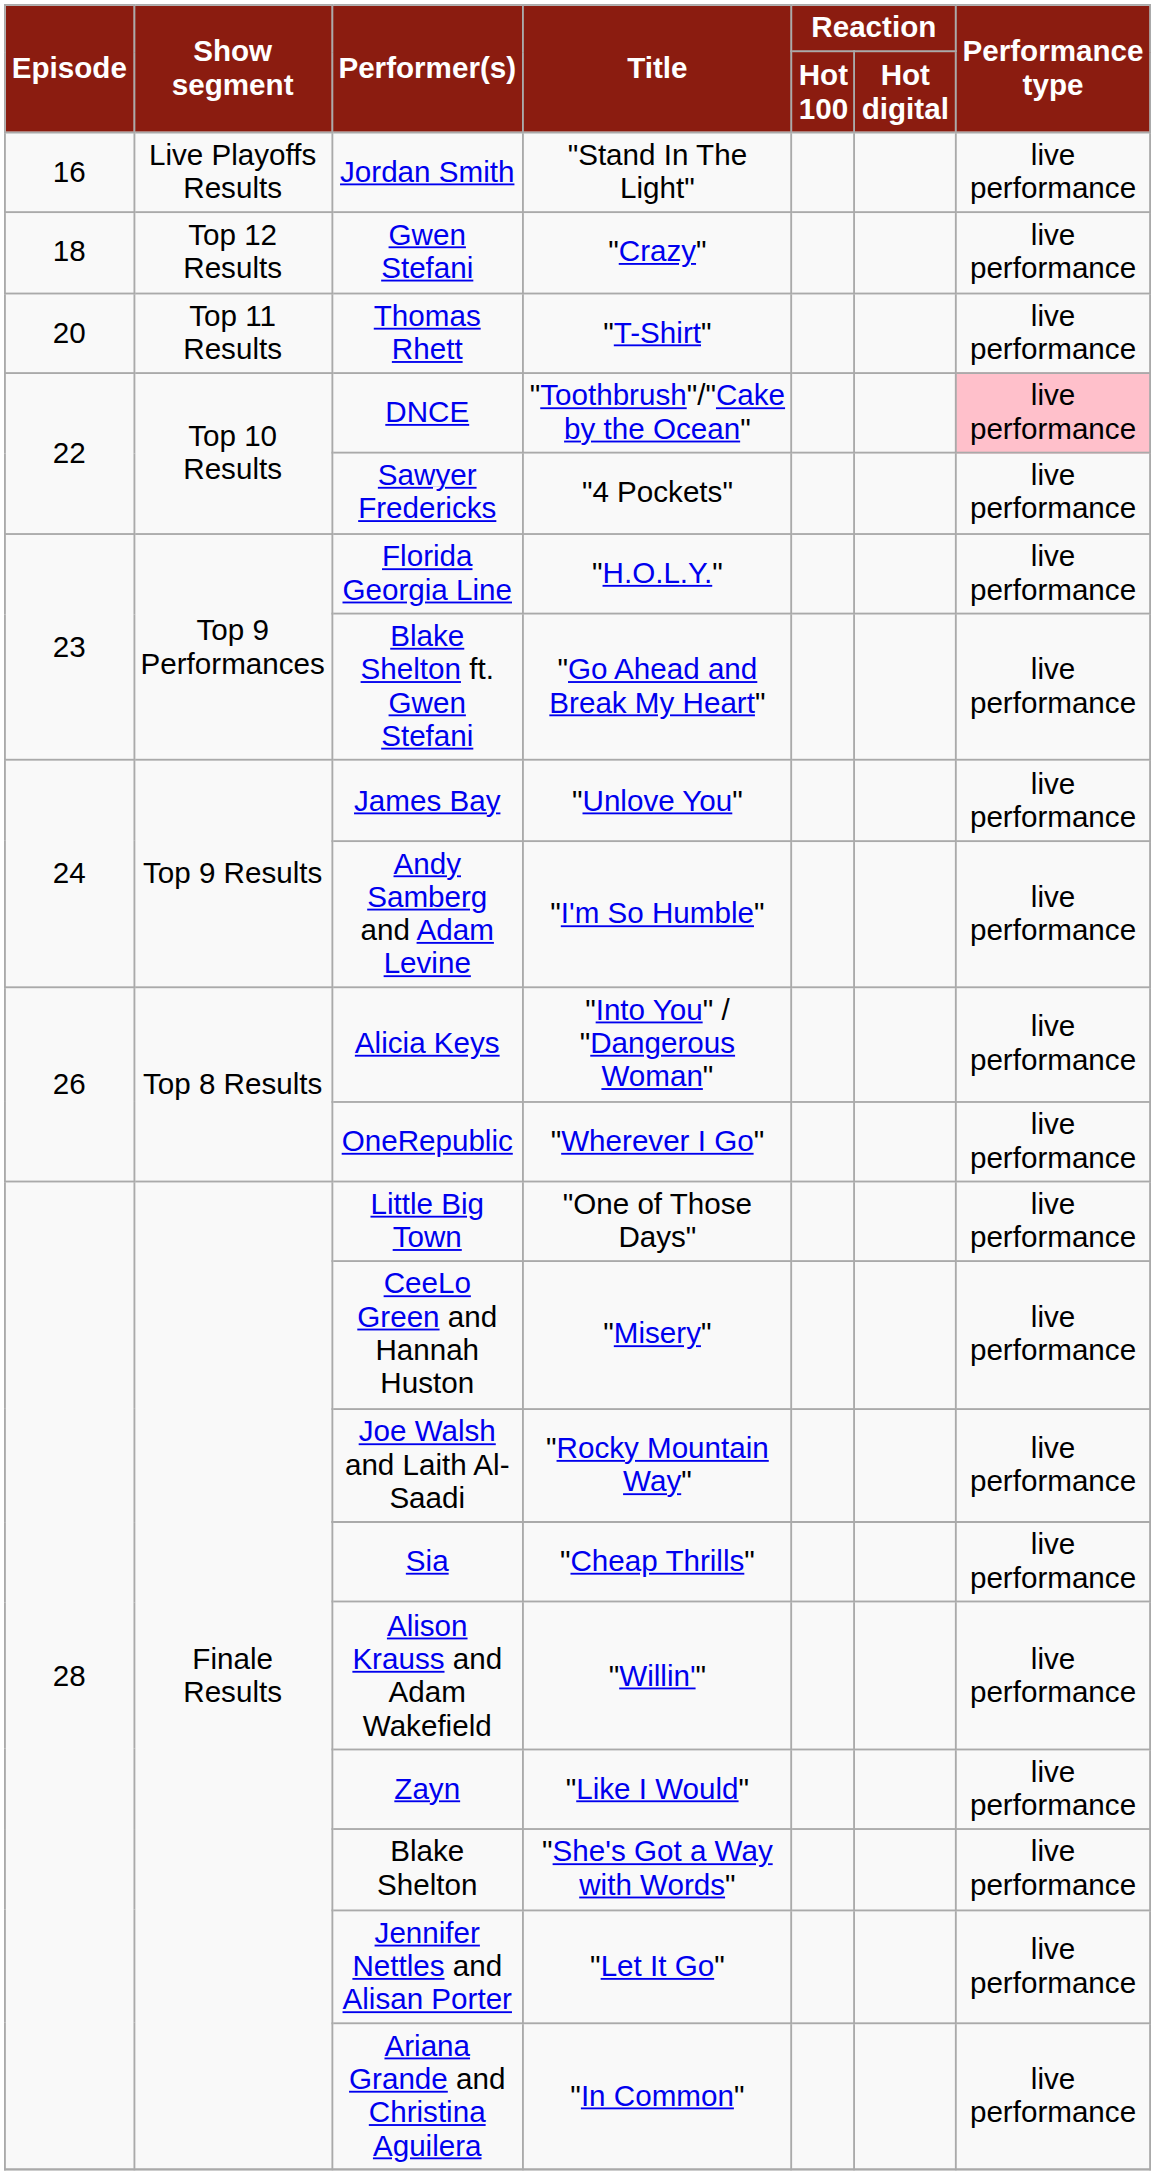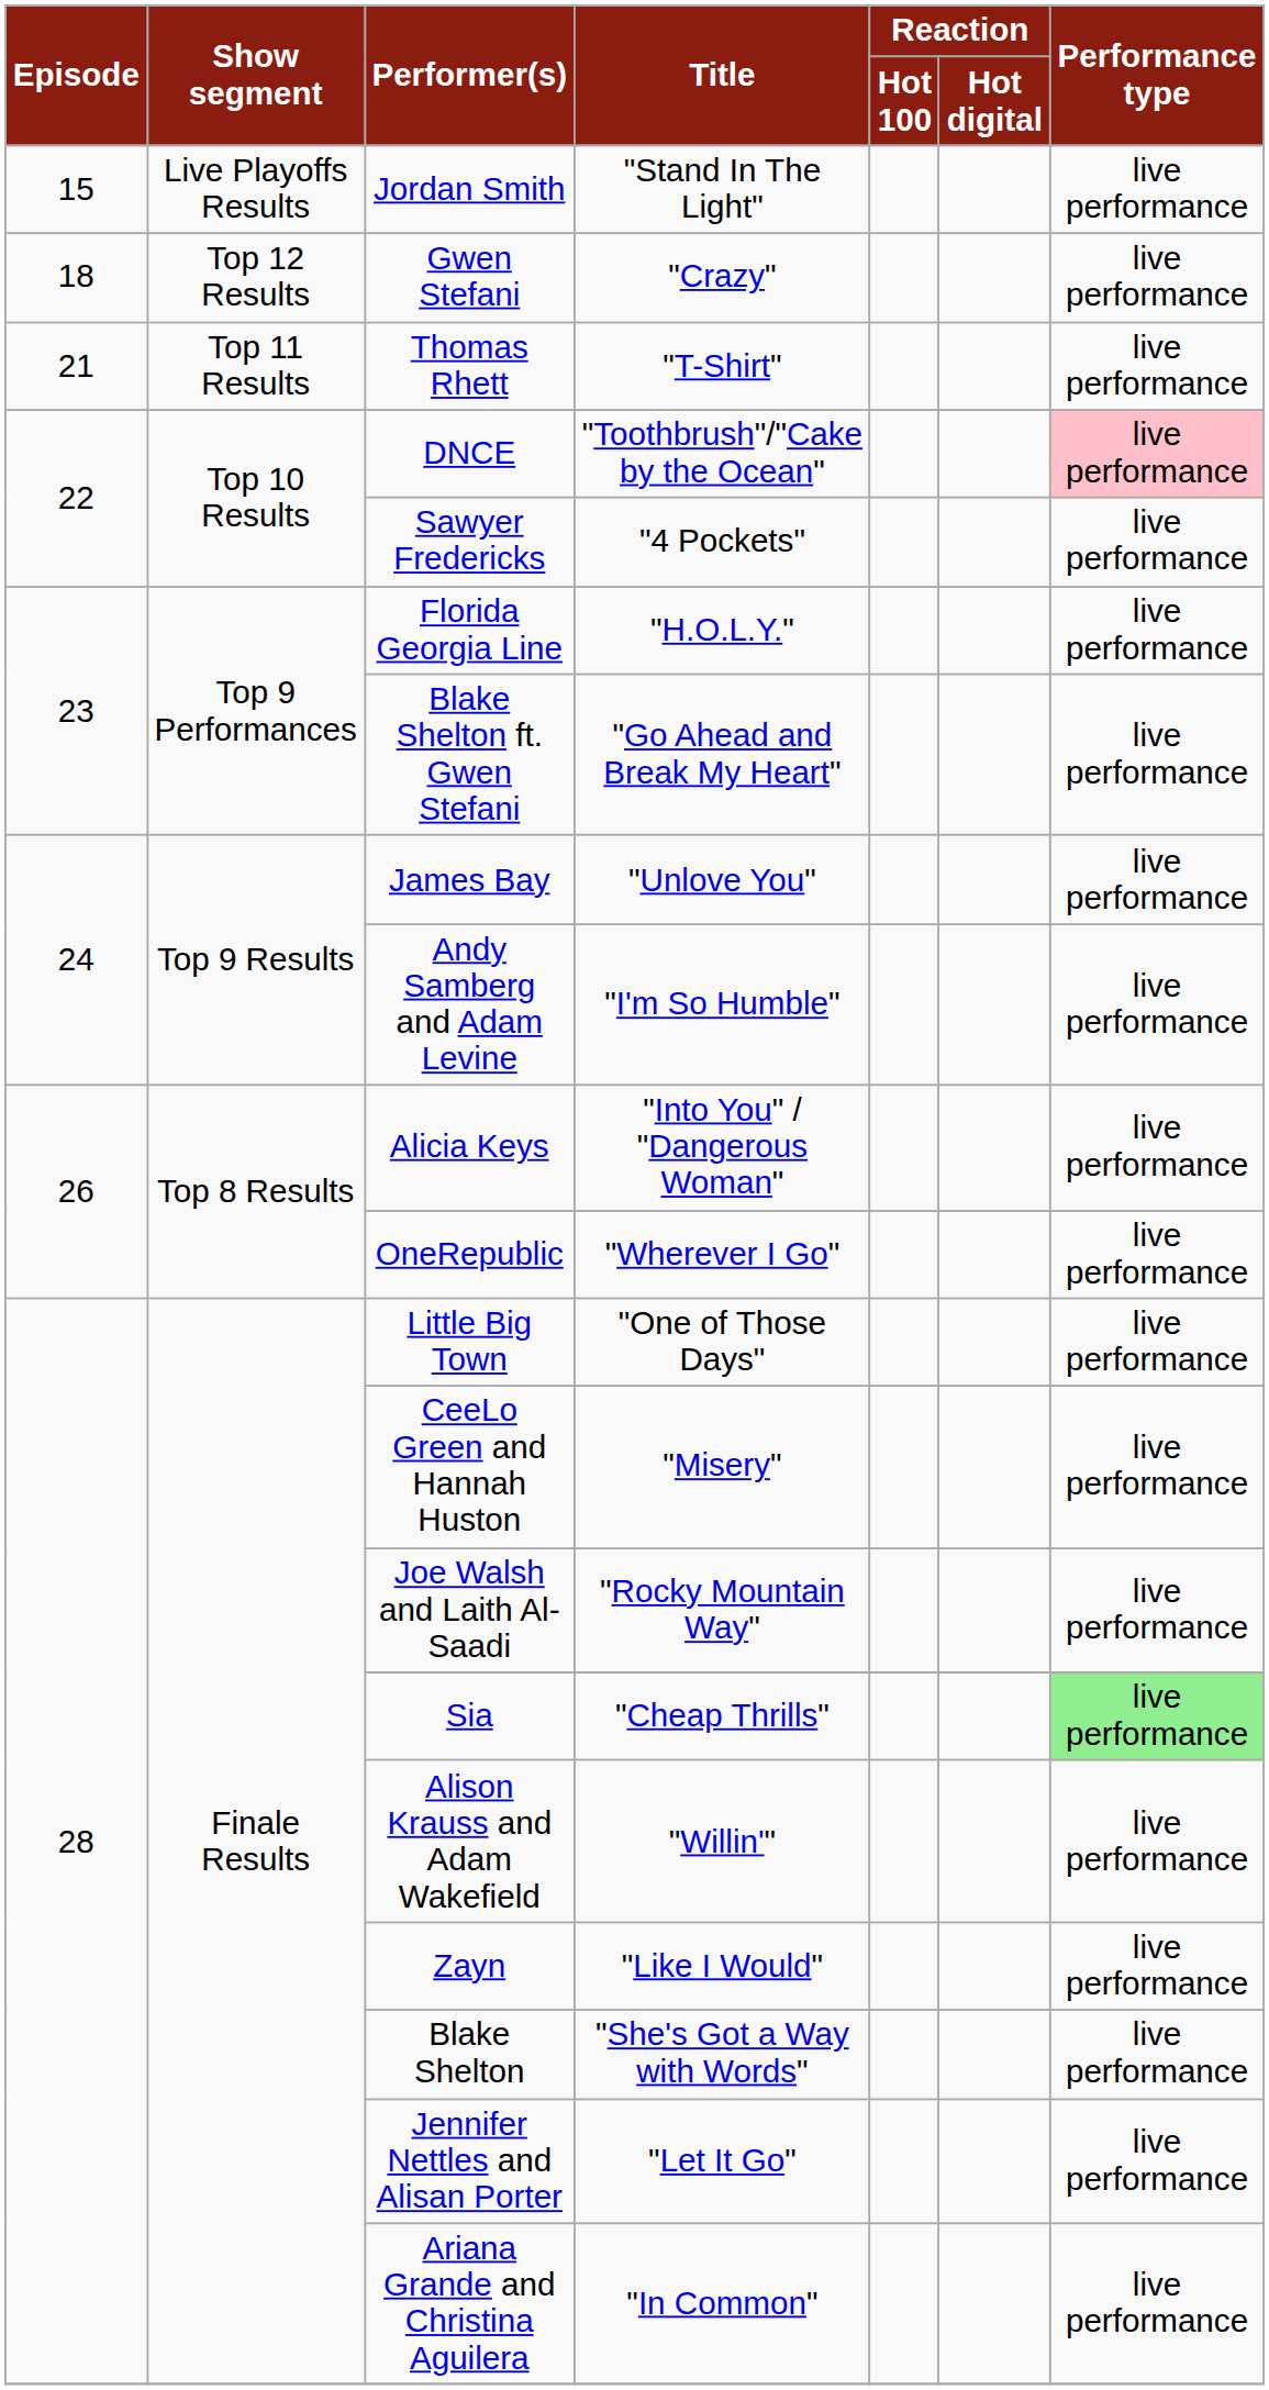Jordan Smith | Episode: 16 -> 15
Thomas Rhett | Episode: 20 -> 21
Sia | Performance type: no background -> lightgreen background
